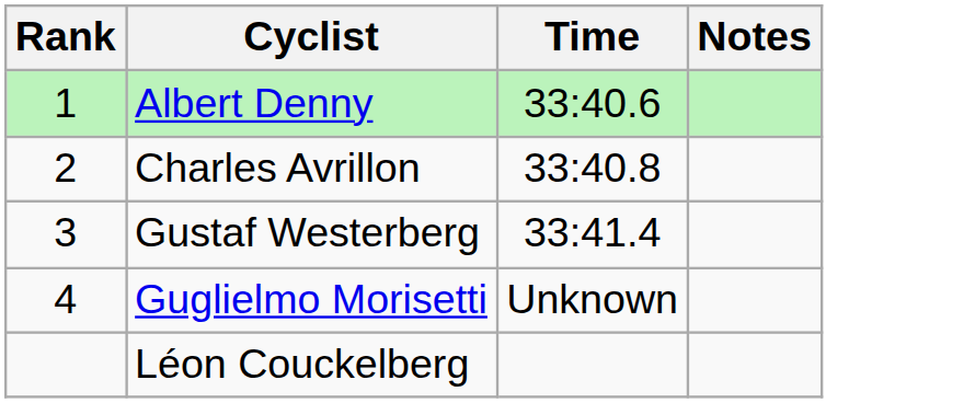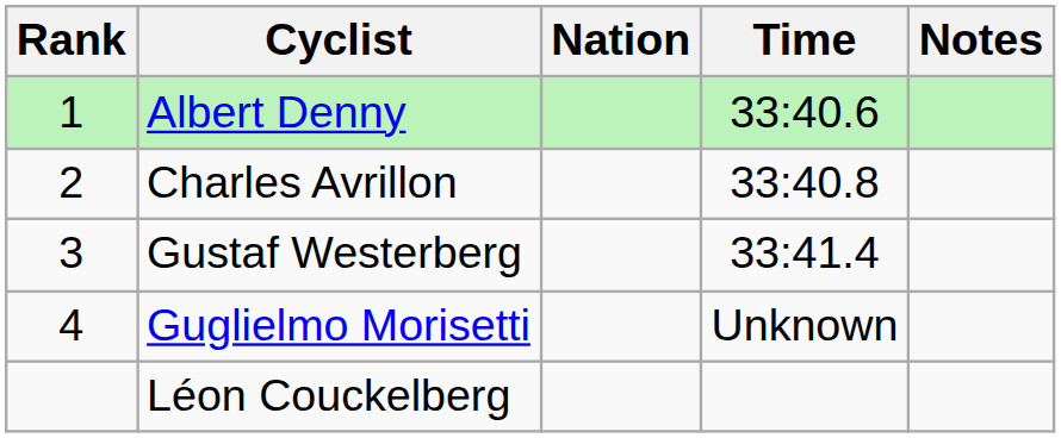+ column: Nation
